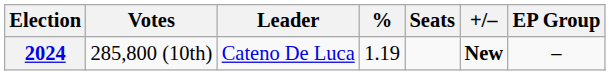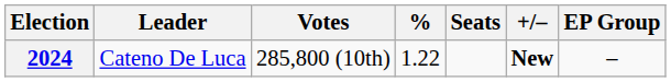columns swapped: Leader <-> Votes
2024 | %: 1.19 -> 1.22
